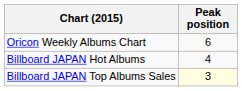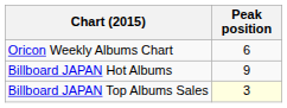Billboard JAPAN Hot Albums | Peak position: 4 -> 9
